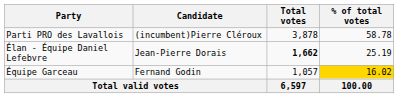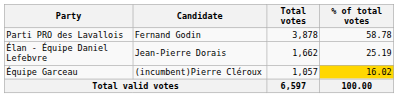Parti PRO des Lavallois | Candidate: (incumbent)Pierre Cléroux -> Fernand Godin
Élan - Équipe Daniel Lefebvre | Total votes: bold -> normal
Équipe Garceau | Candidate: Fernand Godin -> (incumbent)Pierre Cléroux
